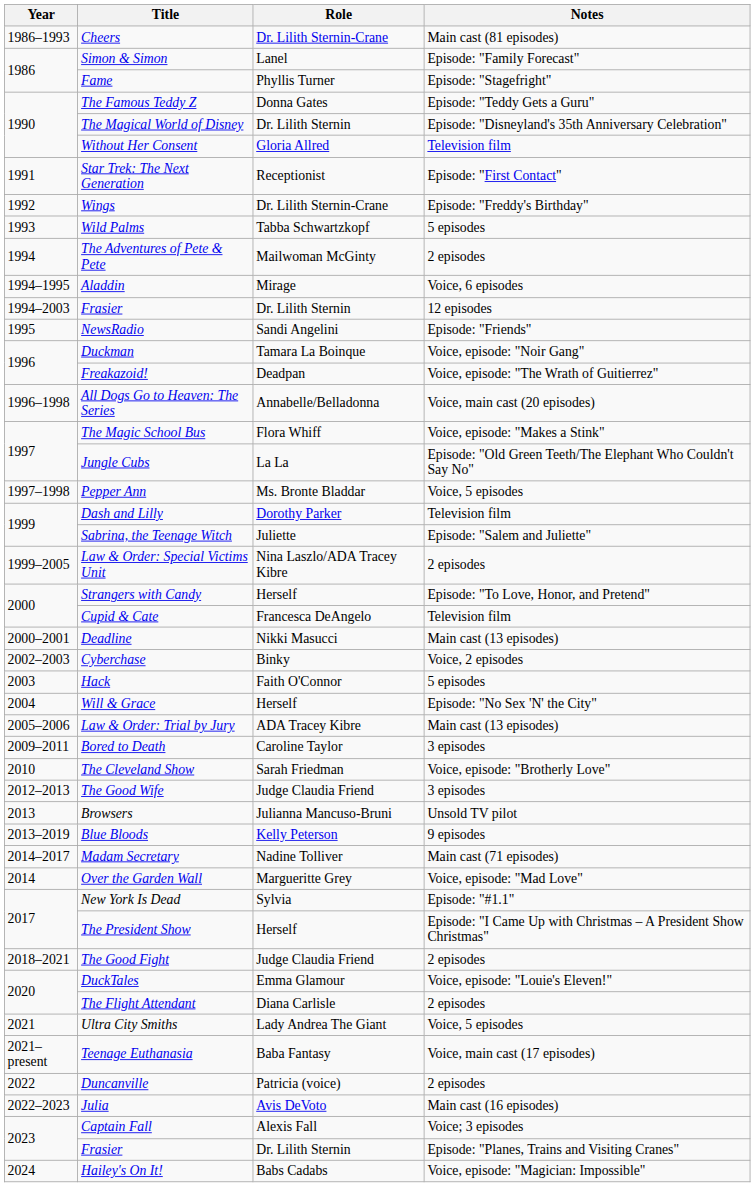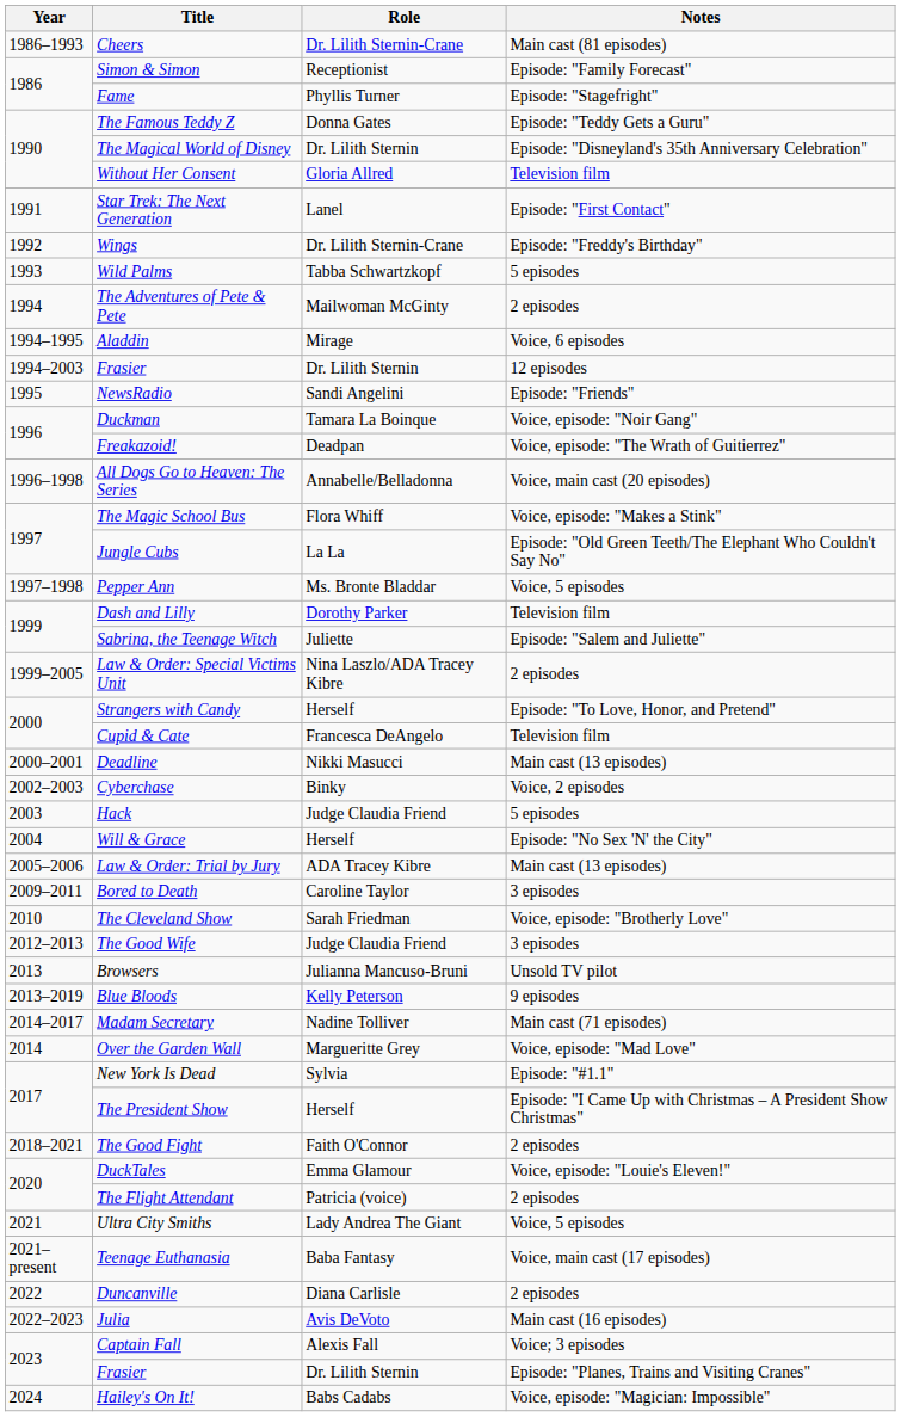Simon & Simon | Role: Lanel -> Receptionist
Star Trek: The Next Generation | Role: Receptionist -> Lanel
Hack | Role: Faith O'Connor -> Judge Claudia Friend
The Good Fight | Role: Judge Claudia Friend -> Faith O'Connor
The Flight Attendant | Role: Diana Carlisle -> Patricia (voice)
Duncanville | Role: Patricia (voice) -> Diana Carlisle
